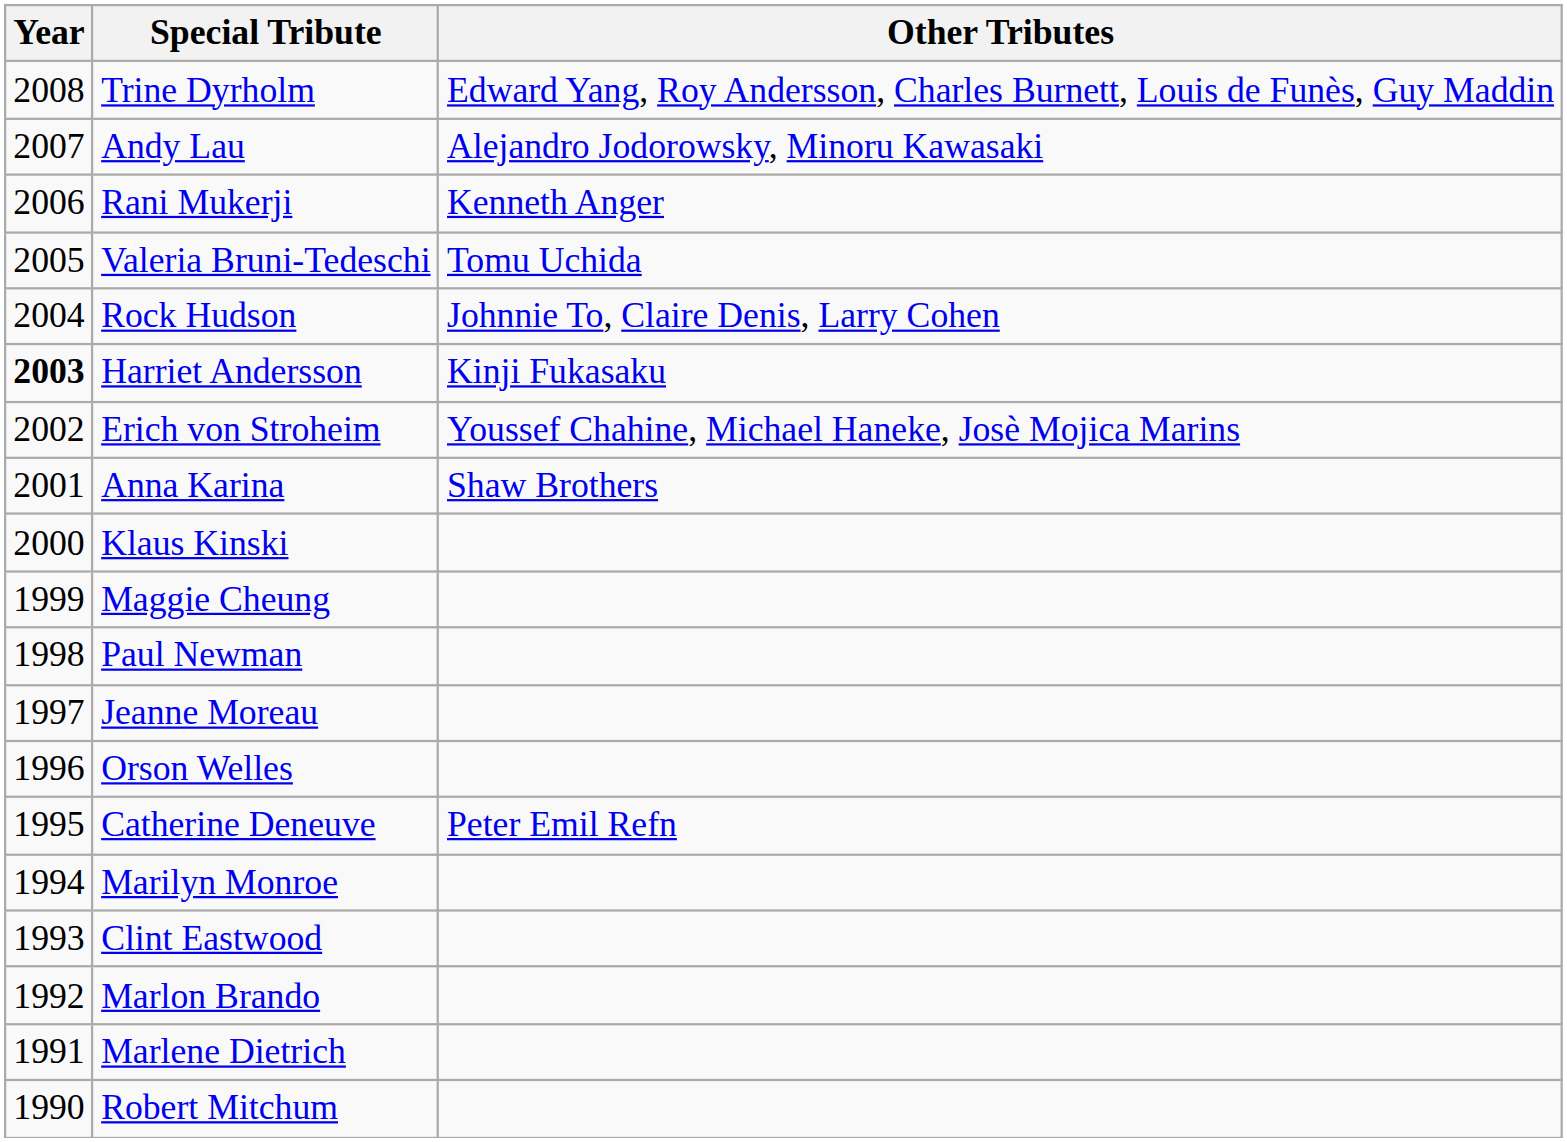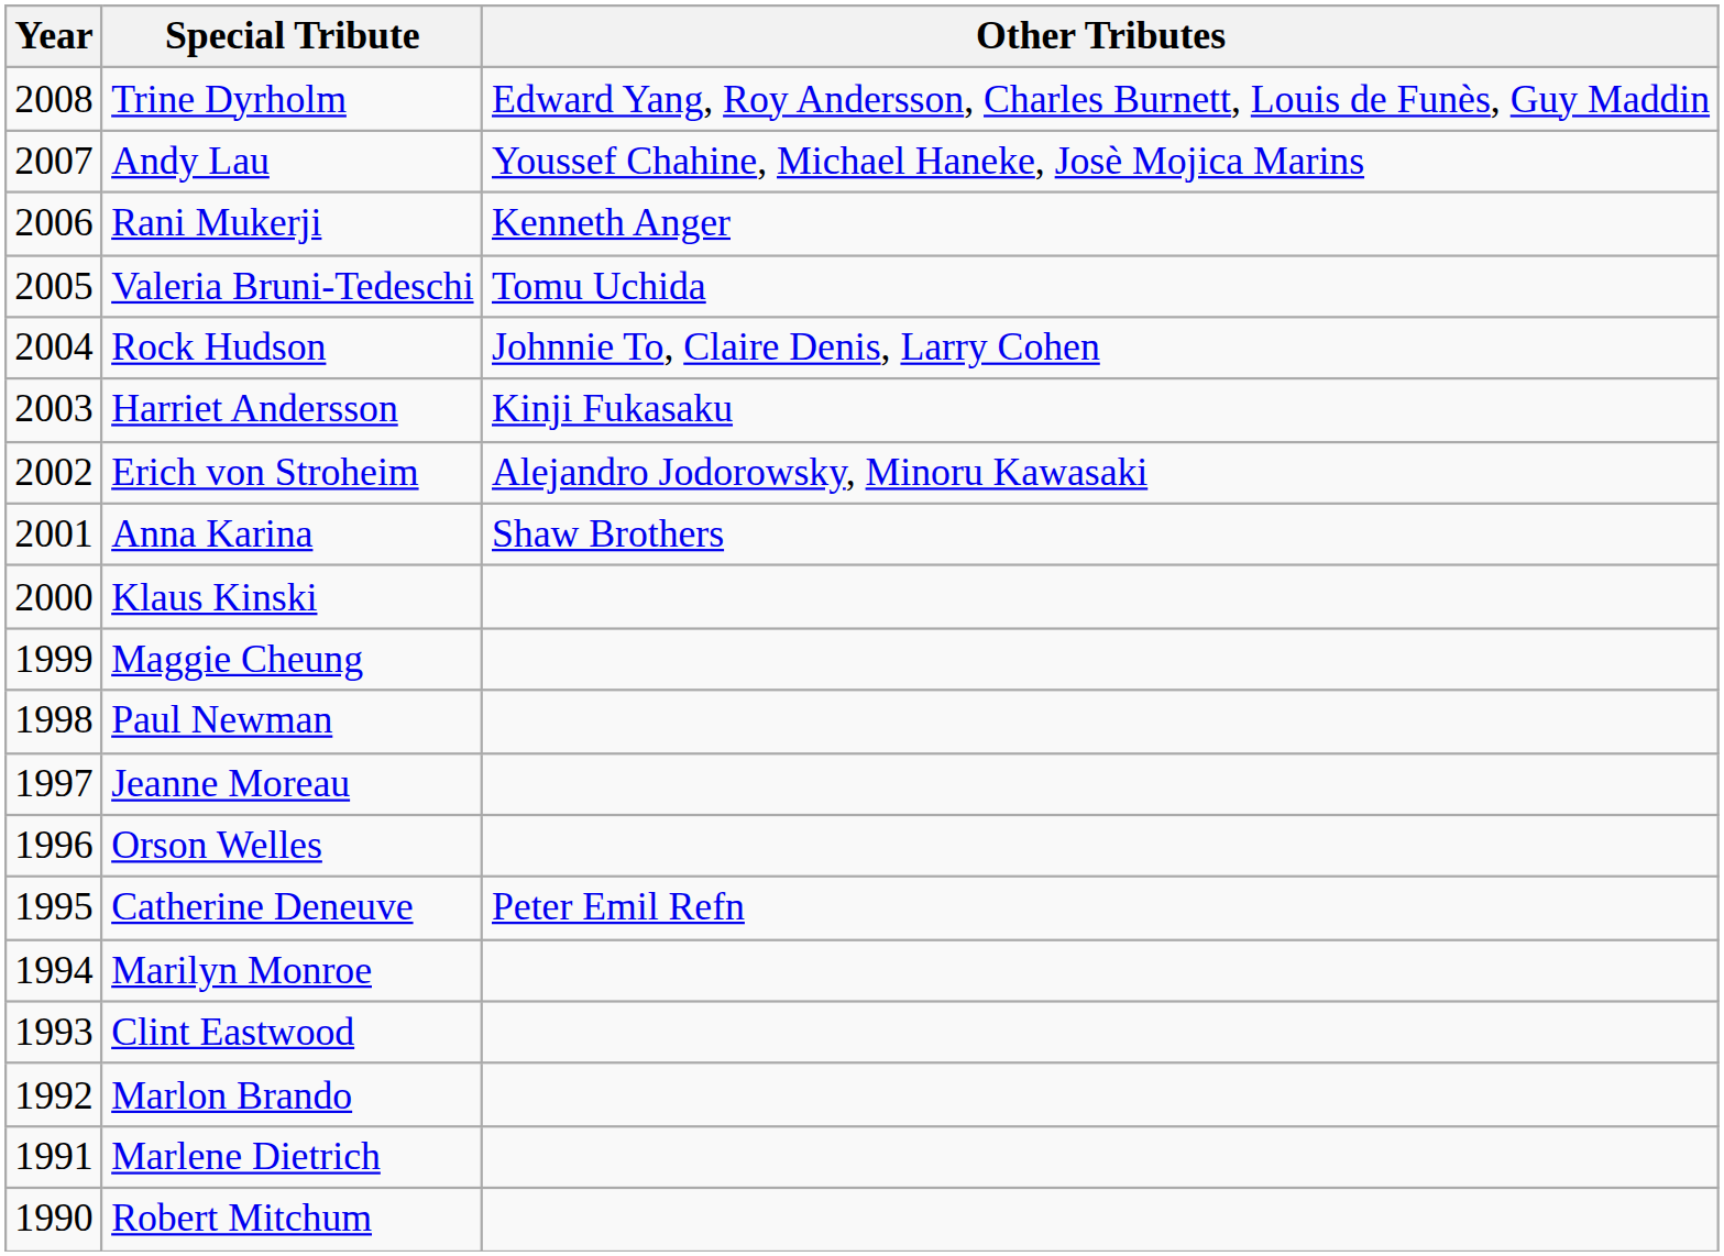Andy Lau | Other Tributes: Alejandro Jodorowsky, Minoru Kawasaki -> Youssef Chahine, Michael Haneke, Josè Mojica Marins
Harriet Andersson | Year: bold -> normal
Erich von Stroheim | Other Tributes: Youssef Chahine, Michael Haneke, Josè Mojica Marins -> Alejandro Jodorowsky, Minoru Kawasaki
